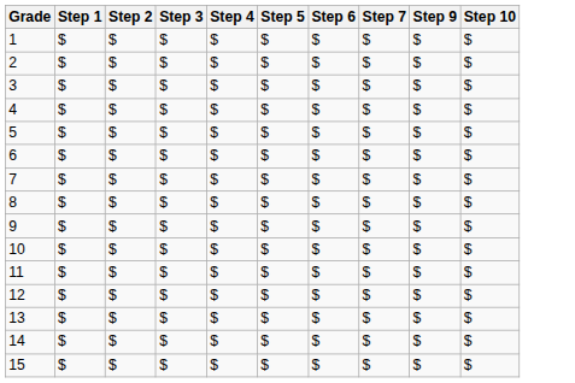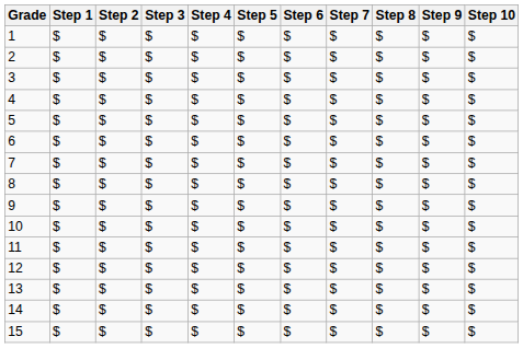+ column: Step 8 | $ | $ | $ | $ | $ | $ | $ | $ | $ | $ | $ | $ | $ | $ | $
